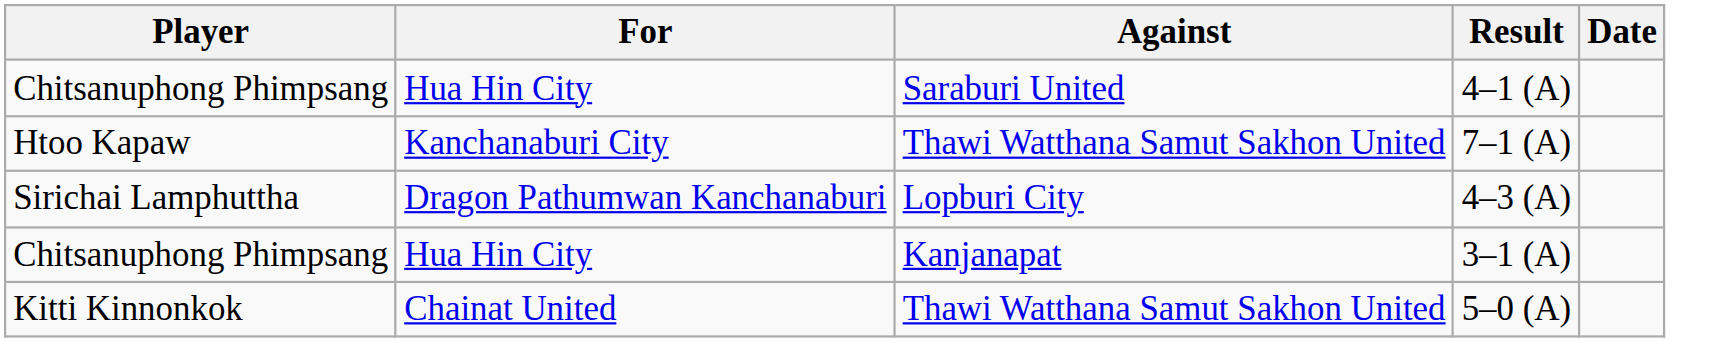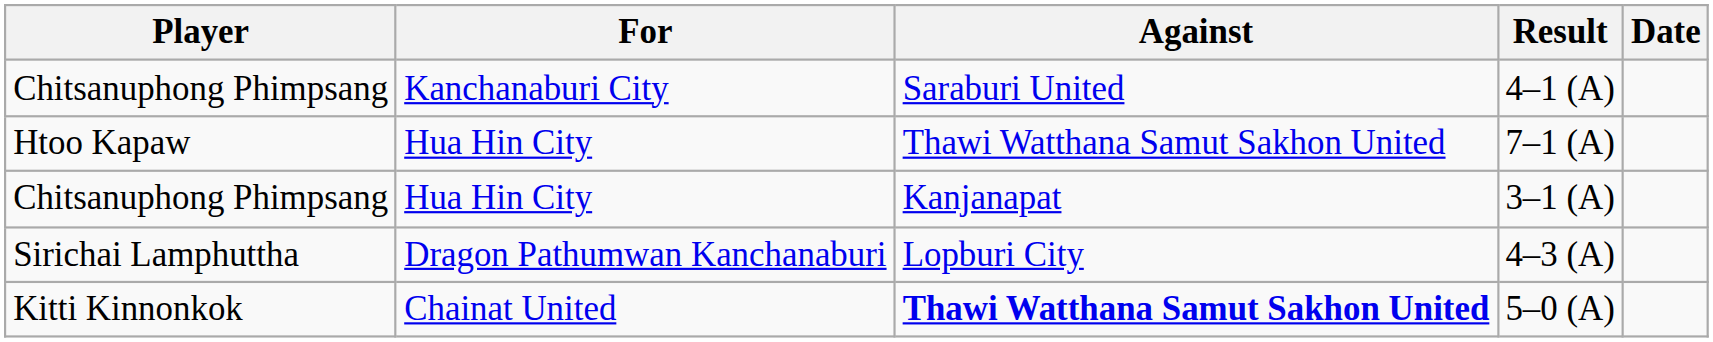4–1 (A) | For: Hua Hin City -> Kanchanaburi City
7–1 (A) | For: Kanchanaburi City -> Hua Hin City
rows swapped: 4–3 (A) <-> 3–1 (A)
5–0 (A) | Against: normal -> bold
